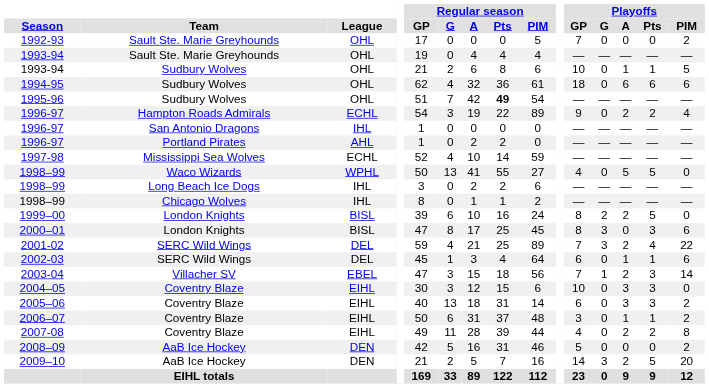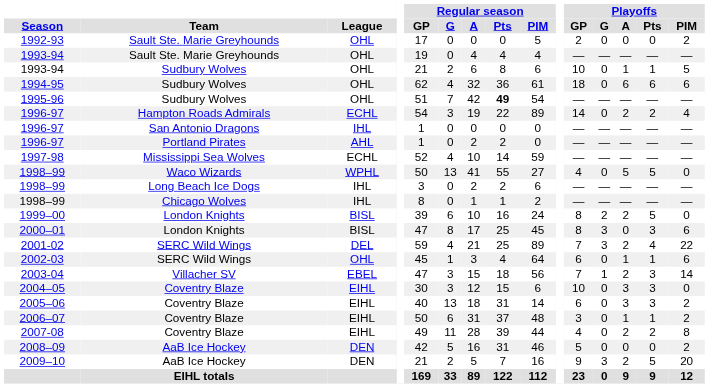1992-93 | Playoffs / GP: 7 -> 2
1996-97 / Hampton Roads Admirals | Playoffs / GP: 9 -> 14
2002-03 | League: DEL -> OHL
2009–10 | Playoffs / GP: 14 -> 9
